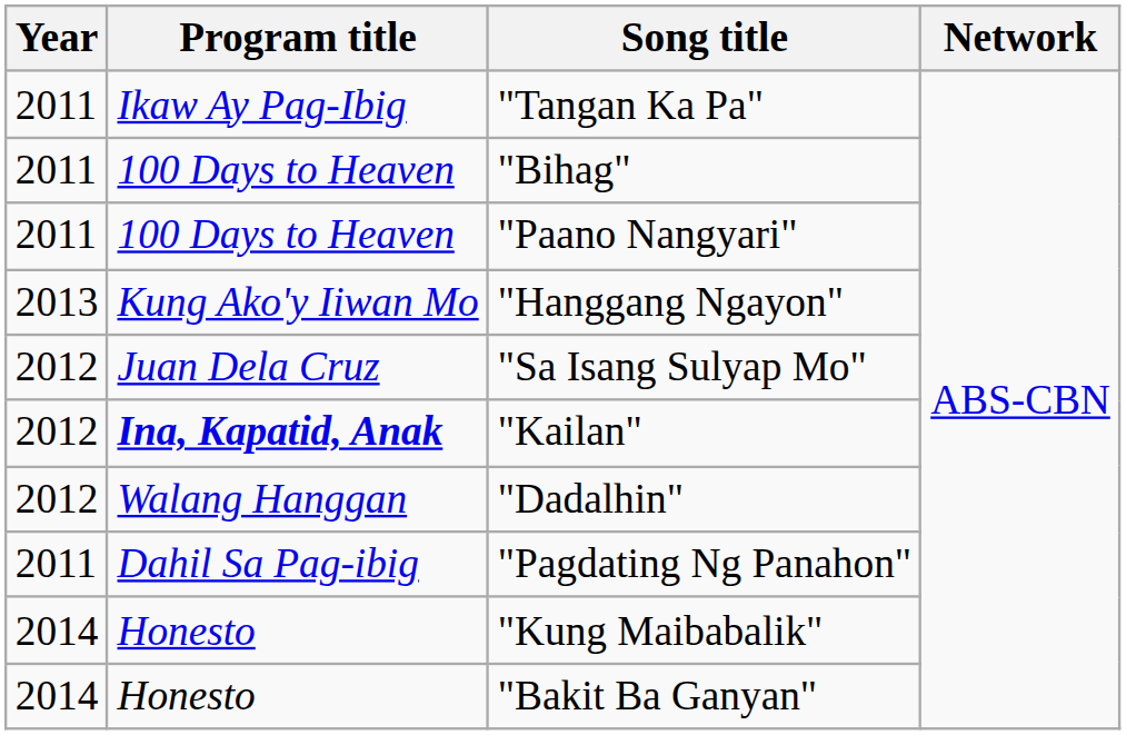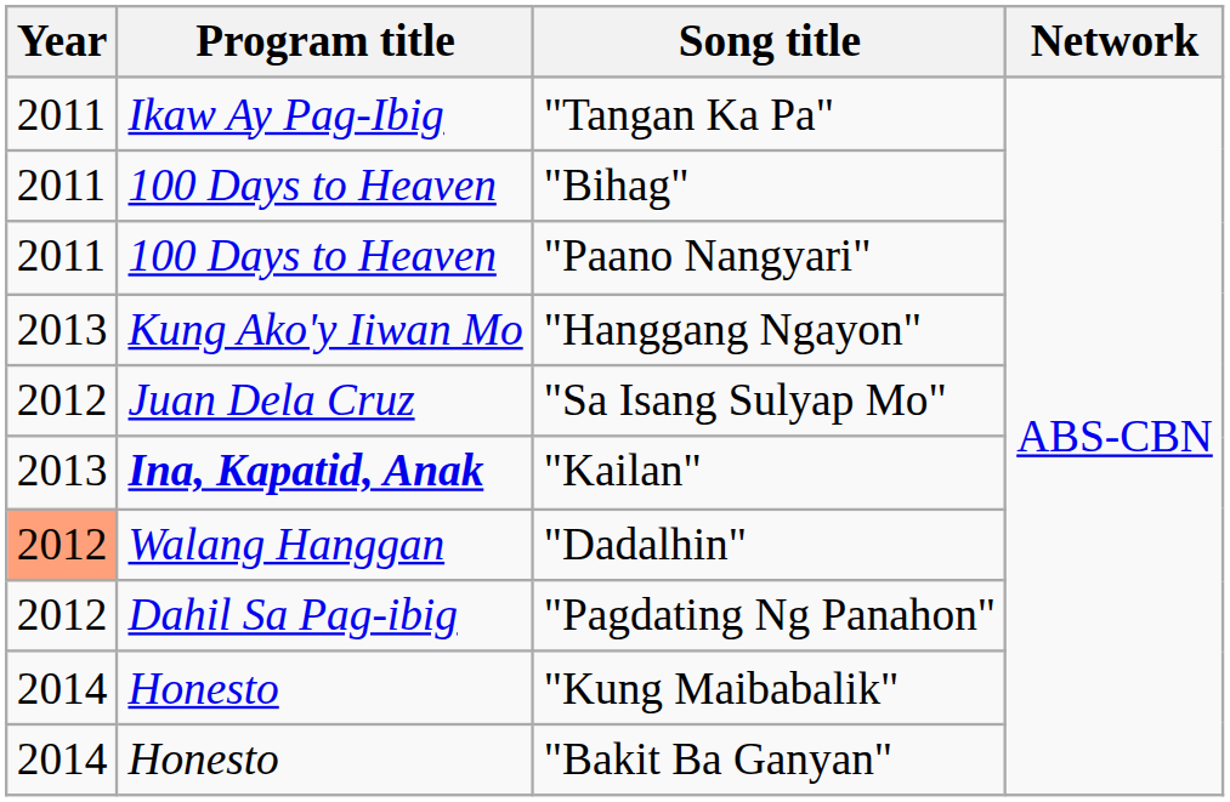"Kailan" | Year: 2012 -> 2013
"Dadalhin" | Year: no background -> lightsalmon background
"Pagdating Ng Panahon" | Year: 2011 -> 2012
